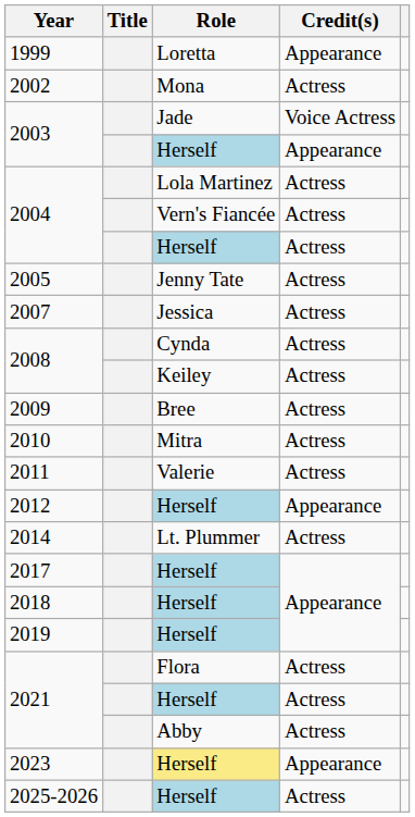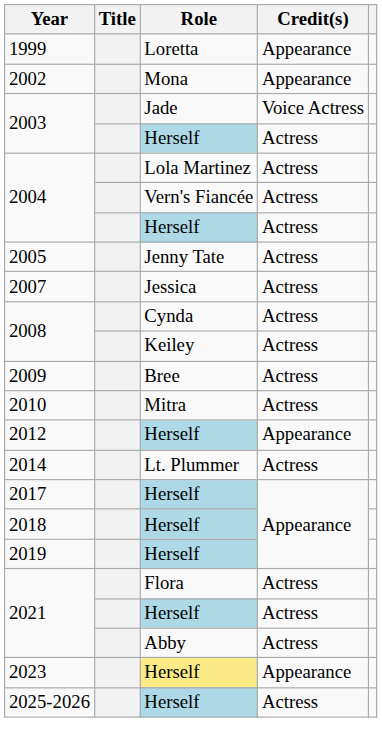2002 | Credit(s): Actress -> Appearance
2003 / Herself | Credit(s): Appearance -> Actress
- row: 2011 | Valerie | Actress
